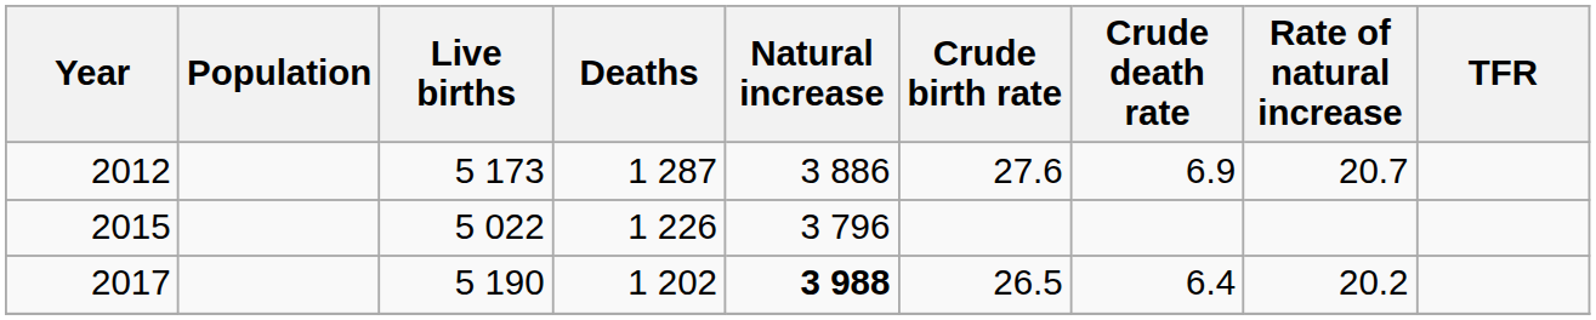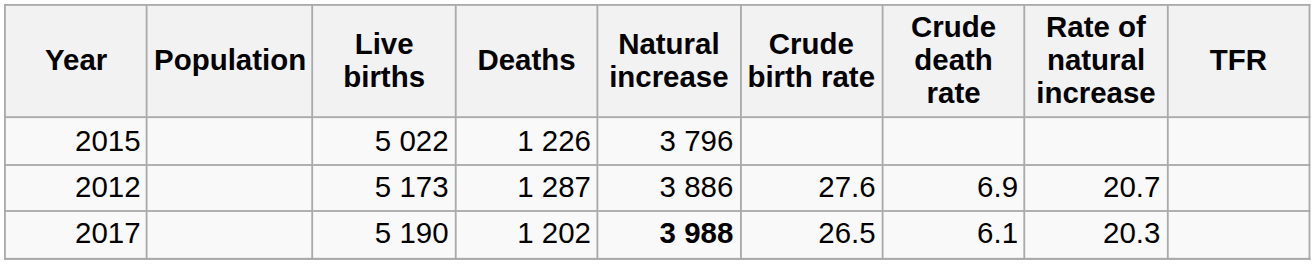rows swapped: 2012 <-> 2015
2017 | Crude death rate: 6.4 -> 6.1
2017 | Rate of natural increase: 20.2 -> 20.3
